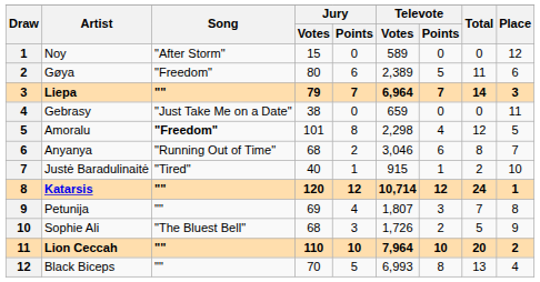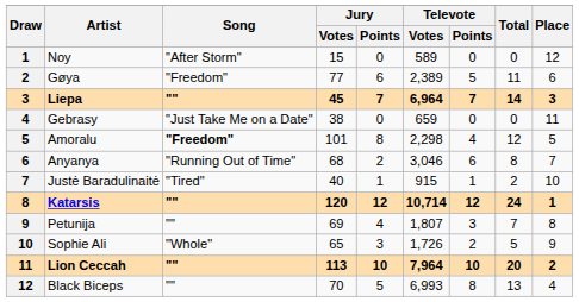Gøya | Jury / Votes: 80 -> 77
Liepa | Jury / Votes: 79 -> 45
Sophie Ali | Song: "The Bluest Bell" -> "Whole"
Sophie Ali | Jury / Votes: 68 -> 65
Lion Ceccah | Jury / Votes: 110 -> 113
